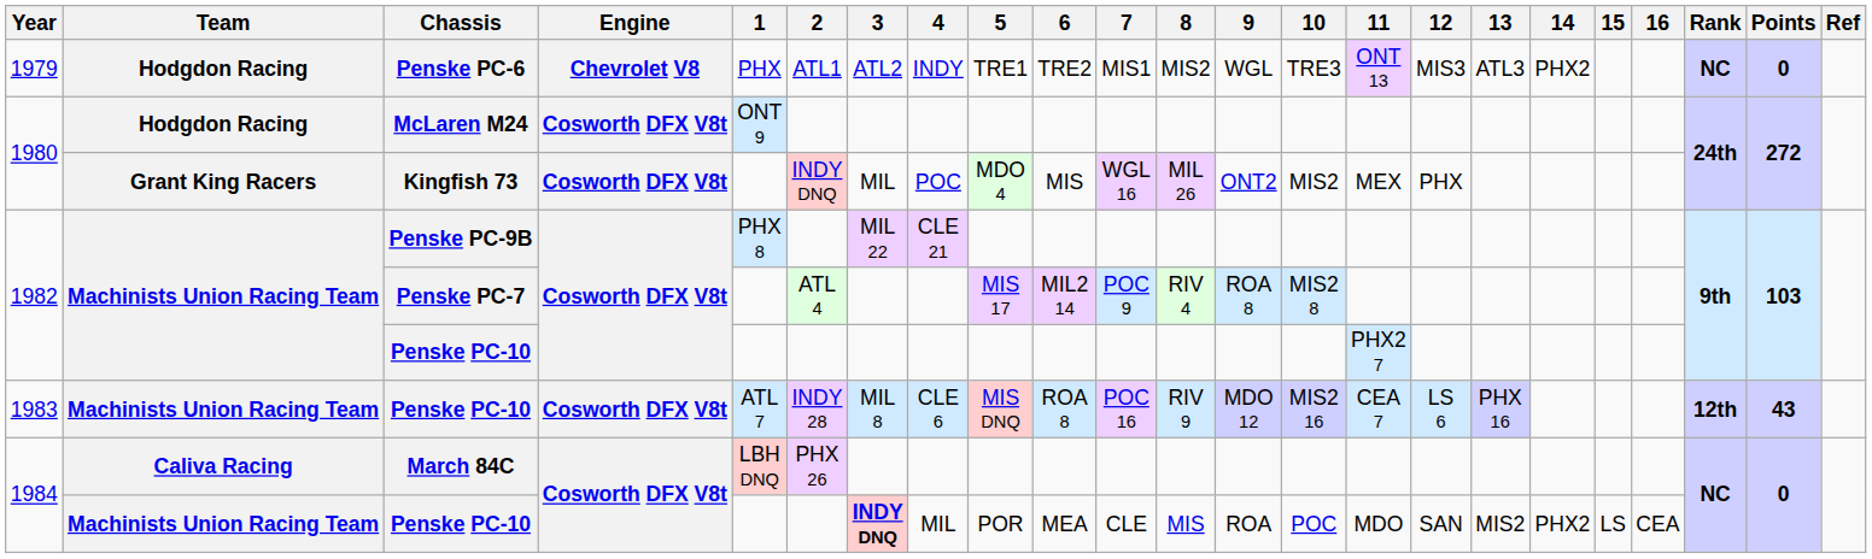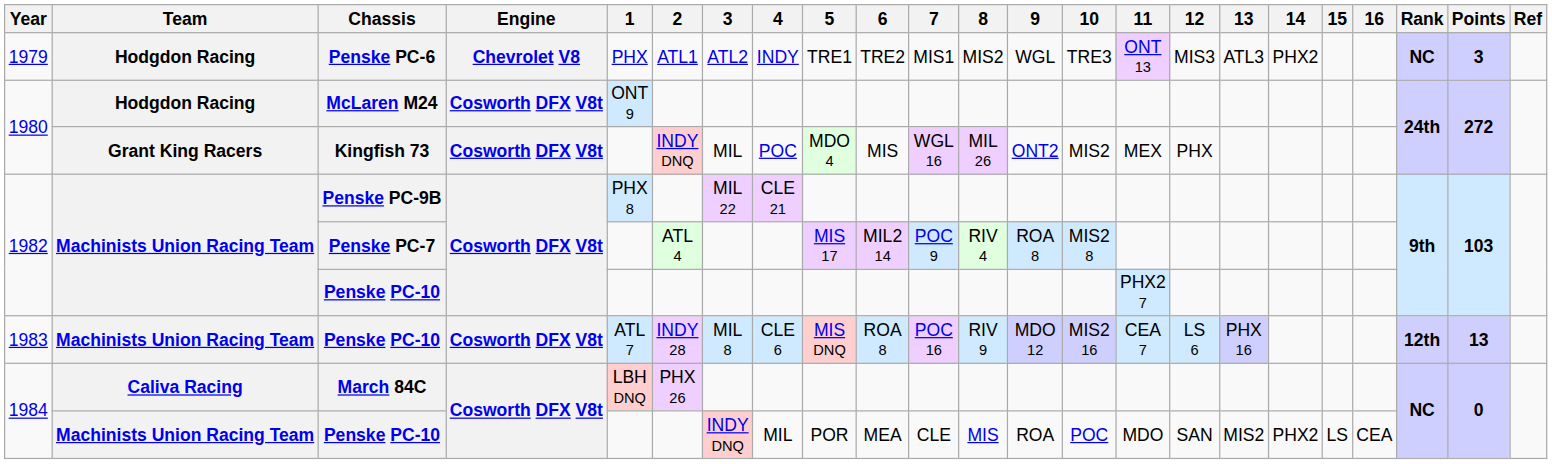Penske PC-6 | Points: 0 -> 3
1983 / Penske PC-10 | Points: 43 -> 13
1984 / Penske PC-10 | 3: bold -> normal
